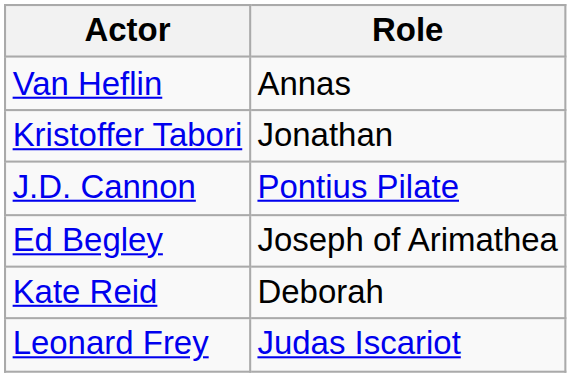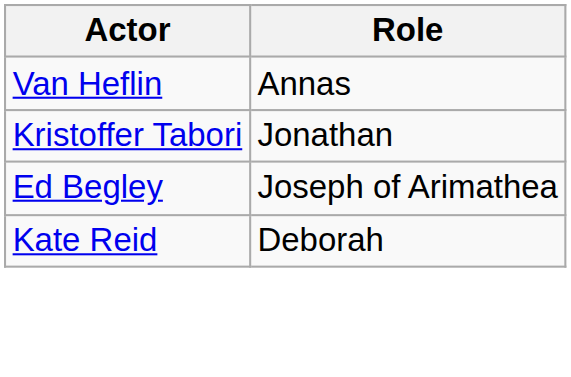- row: J.D. Cannon | Pontius Pilate
- row: Leonard Frey | Judas Iscariot
